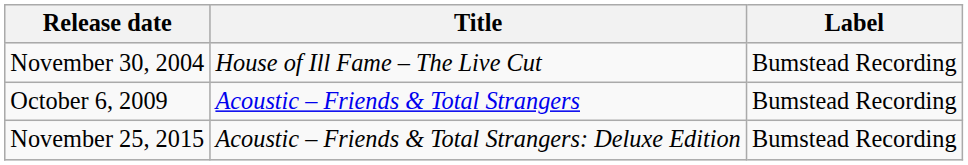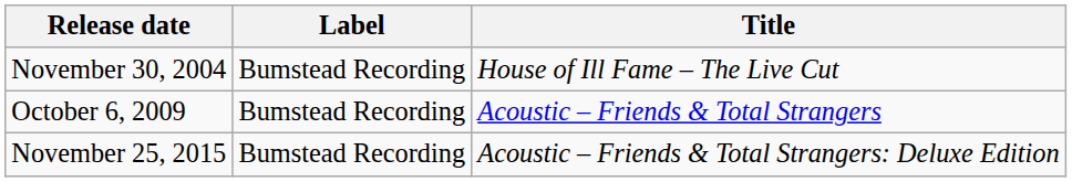columns swapped: Title <-> Label
